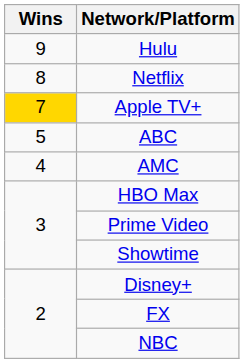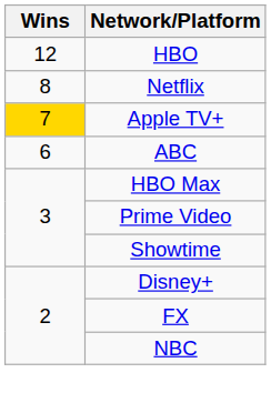+ row: 12 | HBO
- row: 9 | Hulu
ABC | Wins: 5 -> 6
- row: 4 | AMC
